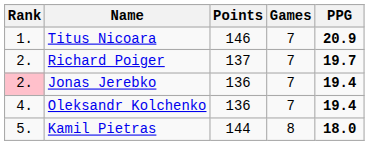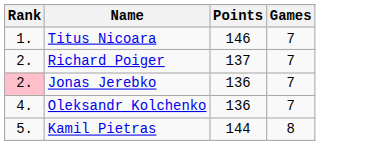- column: PPG | 20.9 | 19.7 | 19.4 | 19.4 | 18.0
